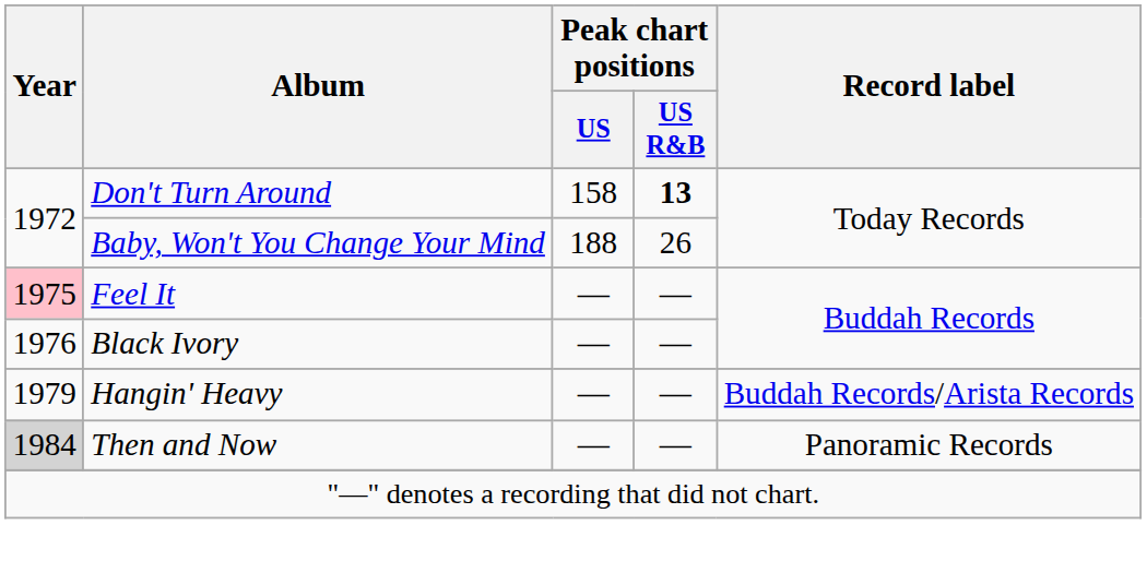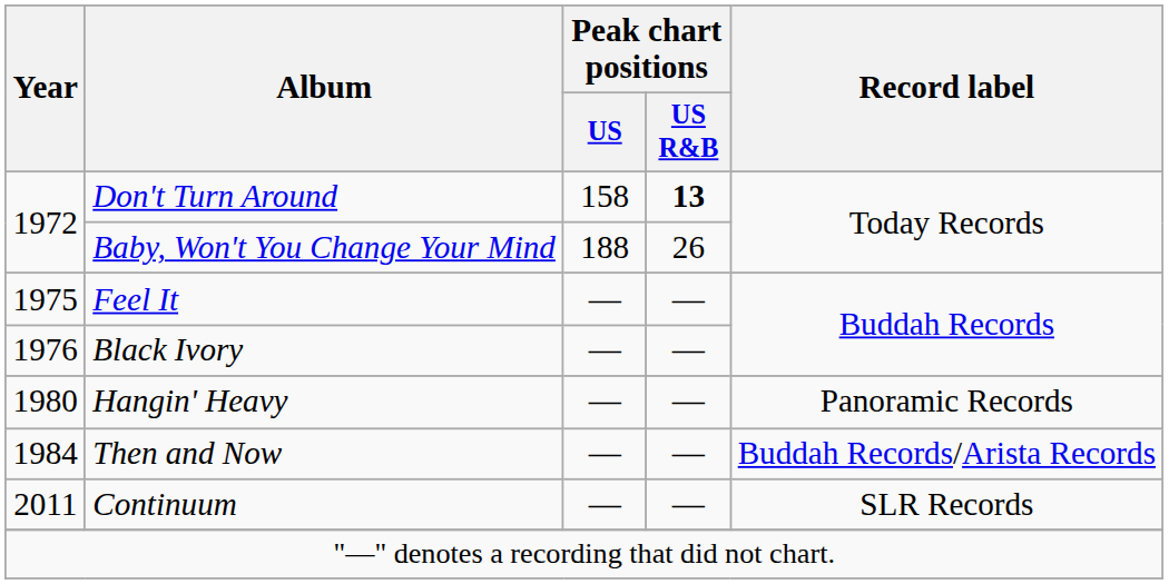Feel It | Year: pink background -> no background
Hangin' Heavy | Year: 1979 -> 1980
Hangin' Heavy | Record label: Buddah Records/Arista Records -> Panoramic Records
Then and Now | Year: lightgrey background -> no background
Then and Now | Record label: Panoramic Records -> Buddah Records/Arista Records
+ row: 2011 | Continuum | — | — | SLR Records
